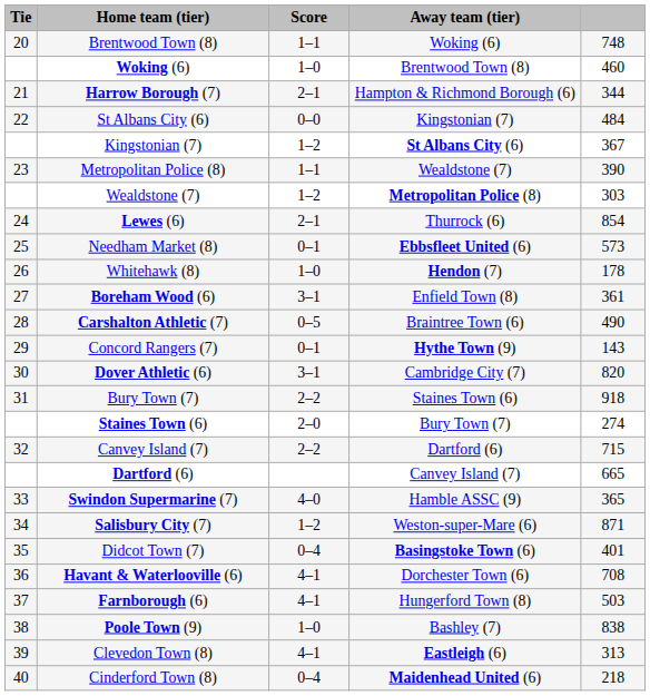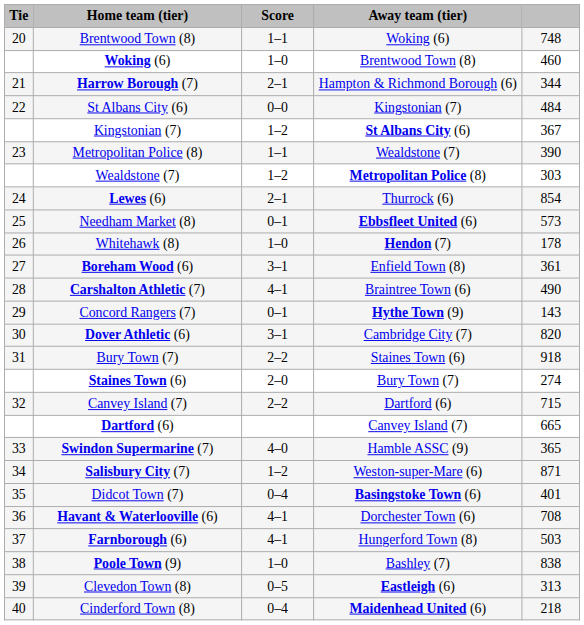Carshalton Athletic (7) | Score: 0–5 -> 4–1
Clevedon Town (8) | Score: 4–1 -> 0–5
